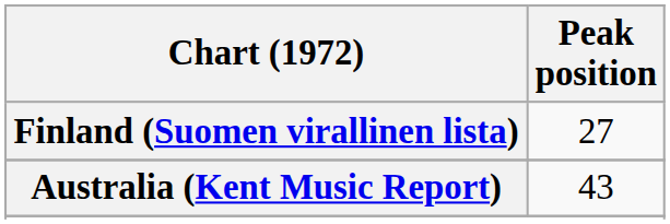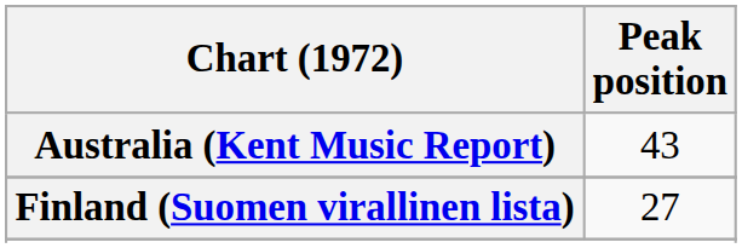rows swapped: Australia (Kent Music Report) <-> Finland (Suomen virallinen lista)
